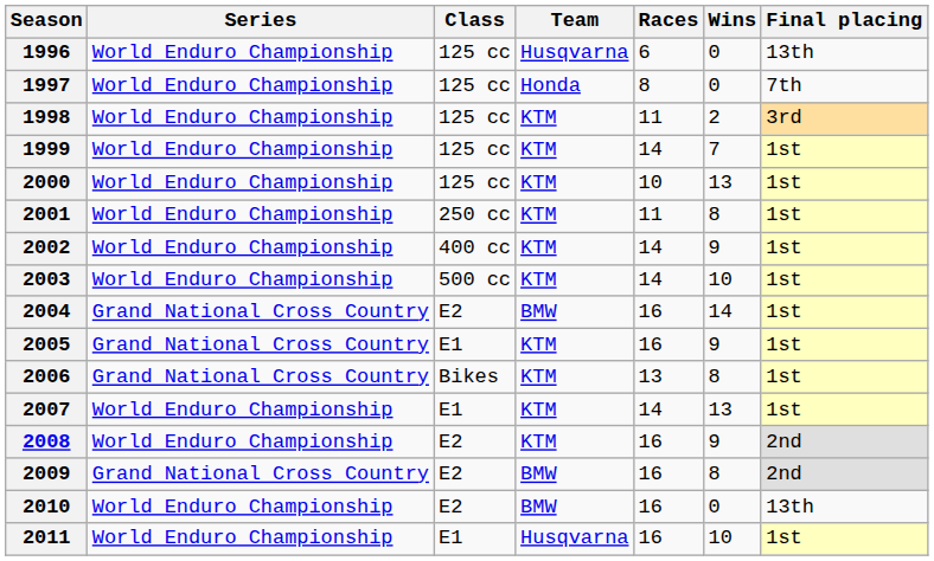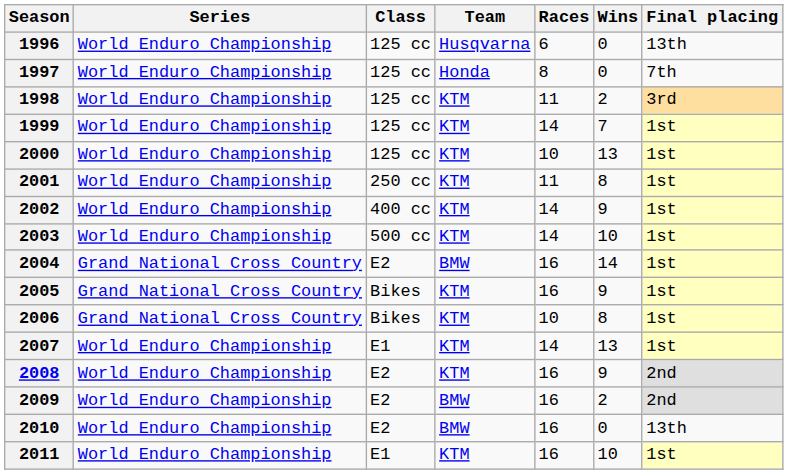2005 | Class: E1 -> Bikes
2006 | Races: 13 -> 10
2009 | Series: Grand National Cross Country -> World Enduro Championship
2009 | Wins: 8 -> 2
2011 | Team: Husqvarna -> KTM
